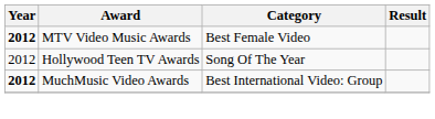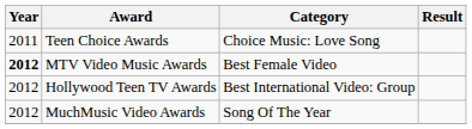+ row: 2011 | Teen Choice Awards | Choice Music: Love Song
Hollywood Teen TV Awards | Category: Song Of The Year -> Best International Video: Group
MuchMusic Video Awards | Year: bold -> normal
MuchMusic Video Awards | Category: Best International Video: Group -> Song Of The Year
